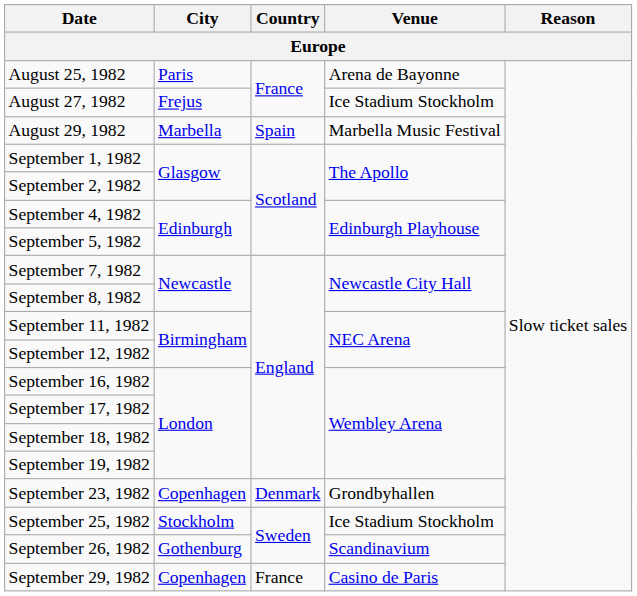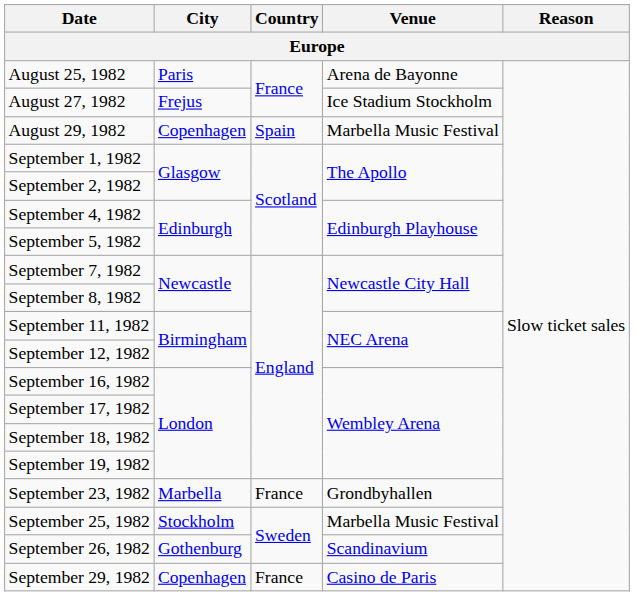August 29, 1982 | City: Marbella -> Copenhagen
September 23, 1982 | City: Copenhagen -> Marbella
September 23, 1982 | Country: Denmark -> France
September 25, 1982 | Venue: Ice Stadium Stockholm -> Marbella Music Festival
